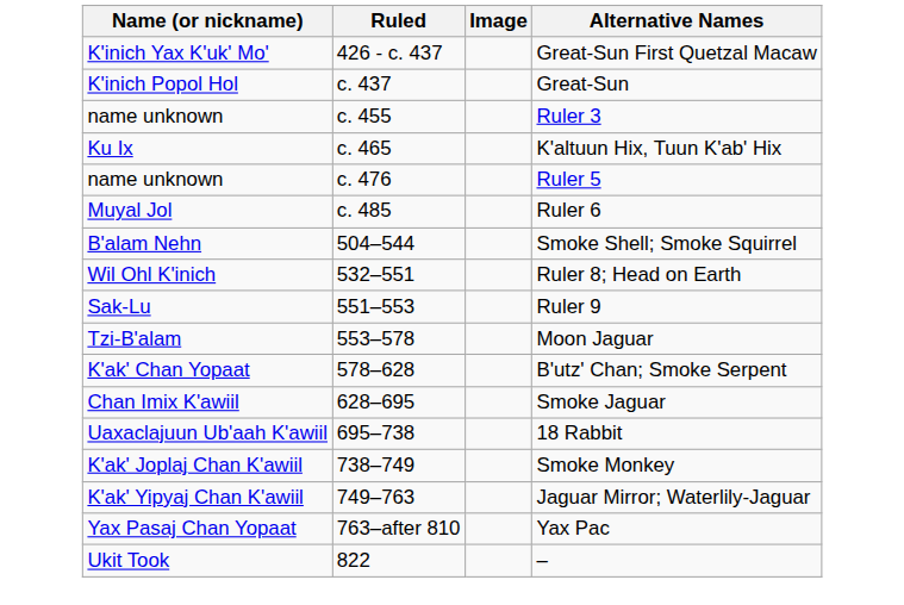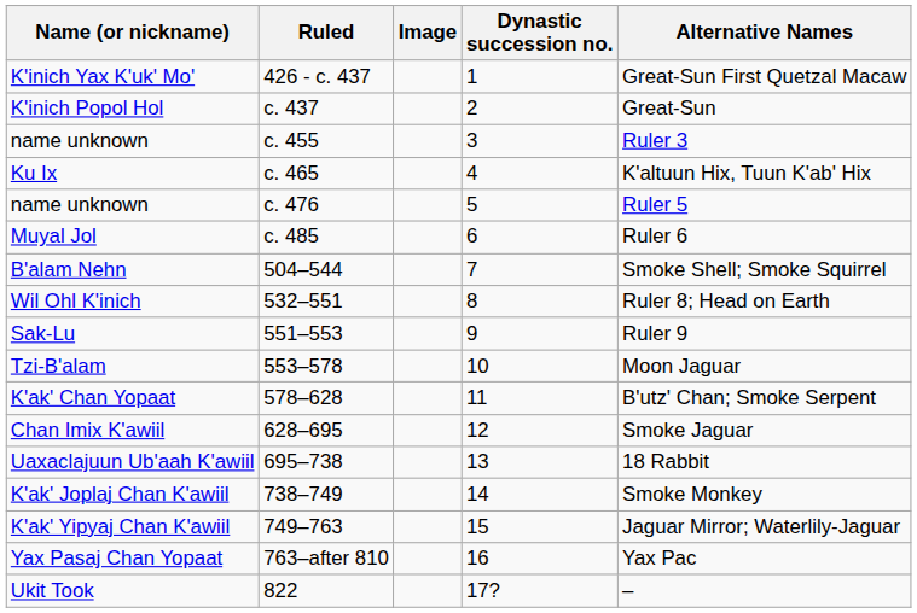+ column: Dynastic succession no. | 1 | 2 | 3 | 4 | 5 | 6 | 7 | 8 | 9 | 10 | 11 | 12 | 13 | 14 | 15 | 16 | 17?
